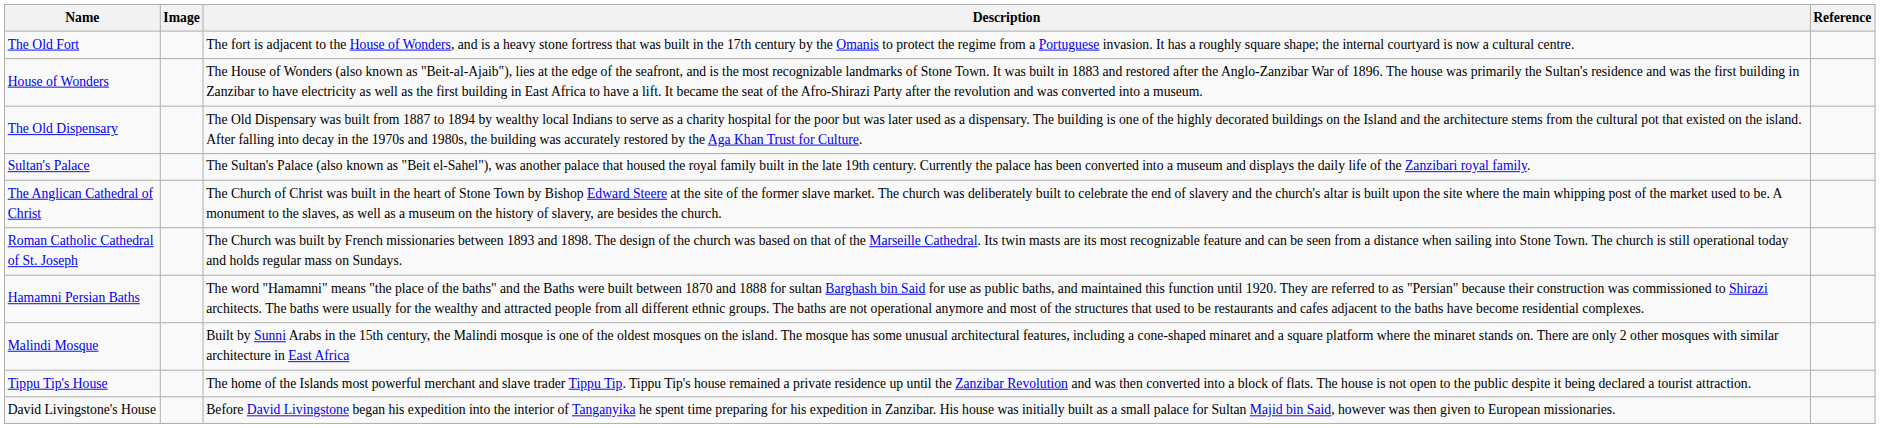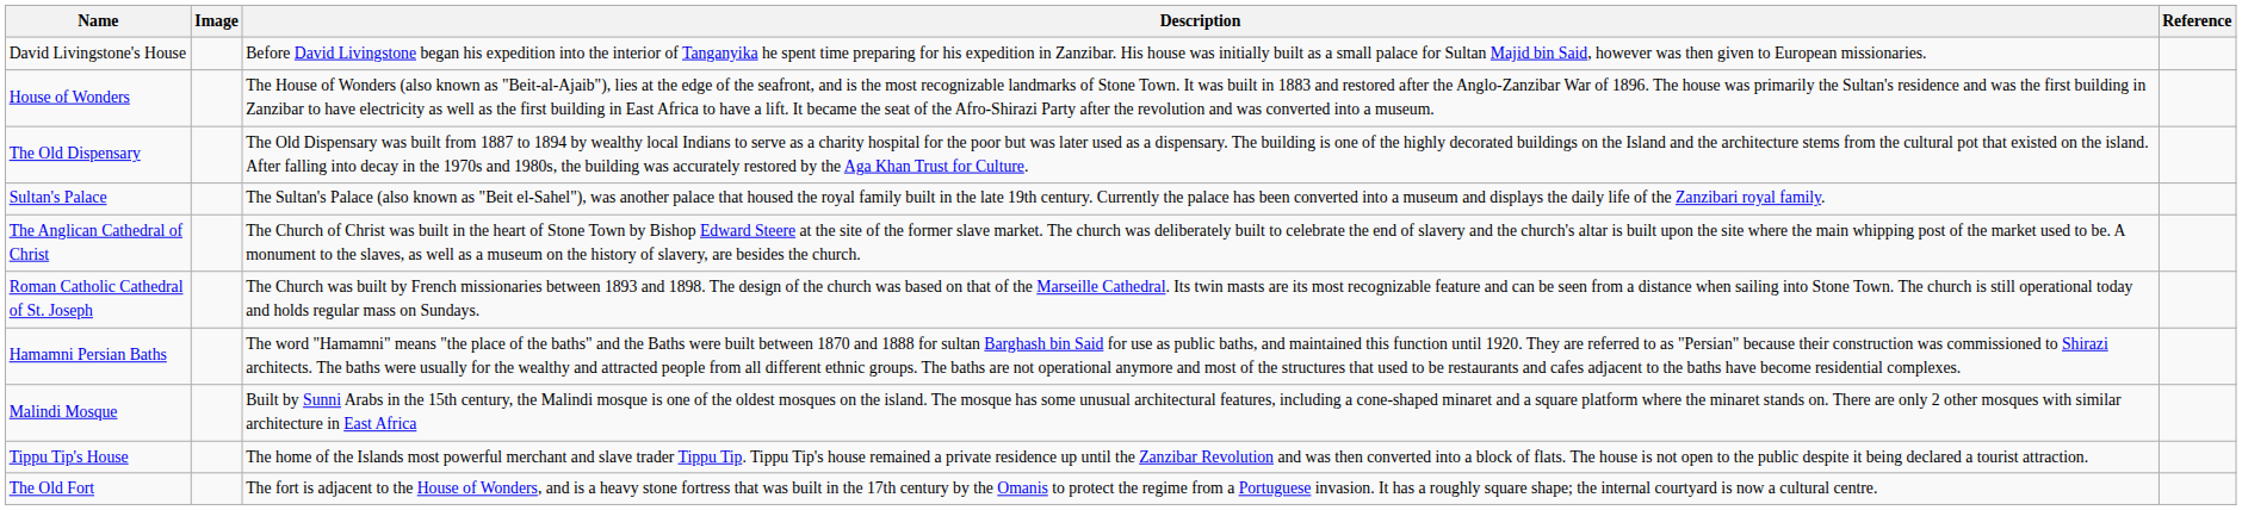rows swapped: The Old Fort <-> David Livingstone's House
